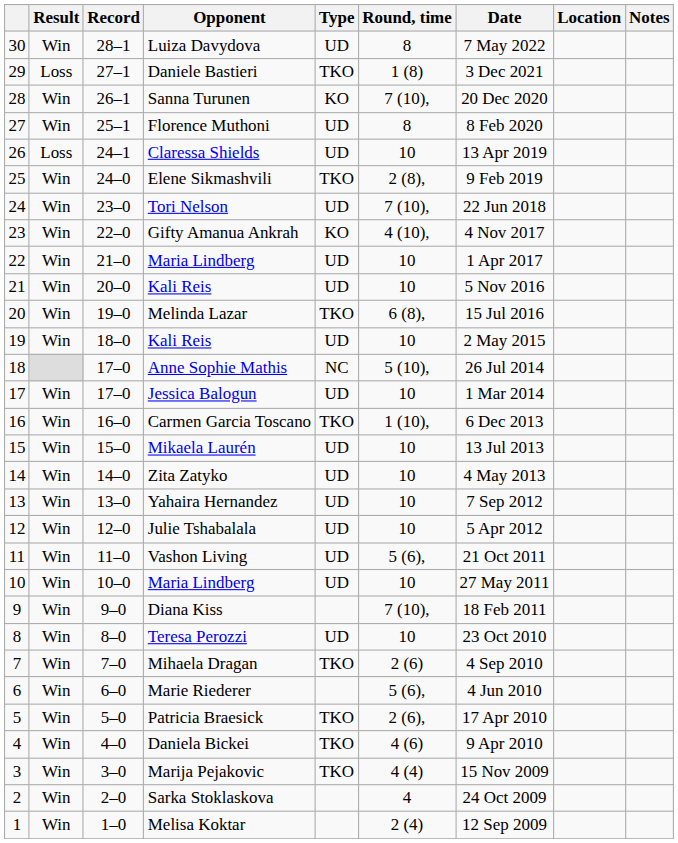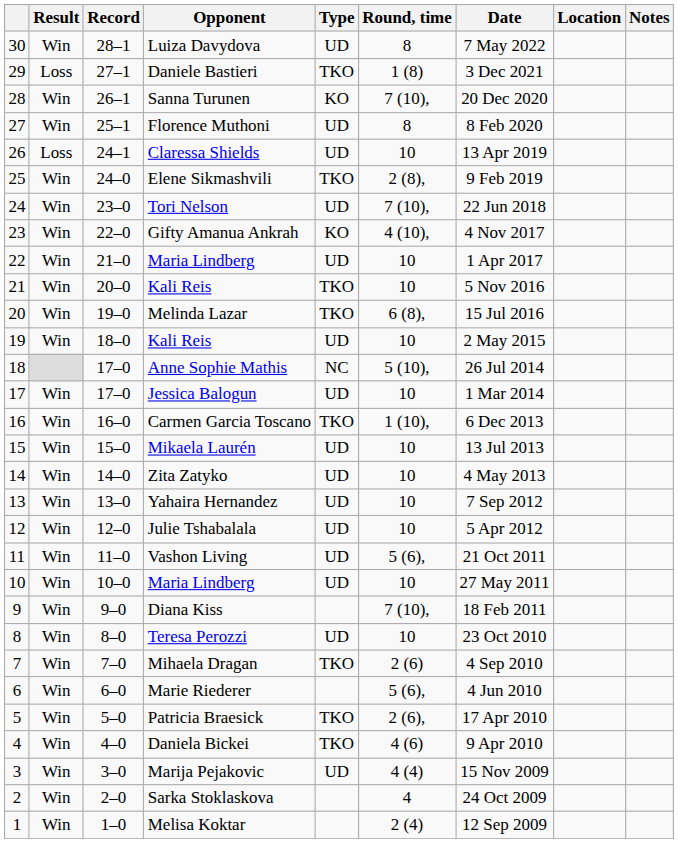21 / Kali Reis | Type: UD -> TKO
Marija Pejakovic | Type: TKO -> UD
